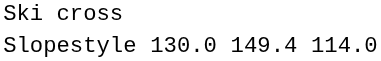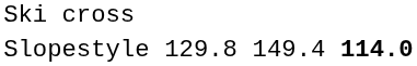Slopestyle | column 3: 130.0 -> 129.8
Slopestyle | column 7: normal -> bold
